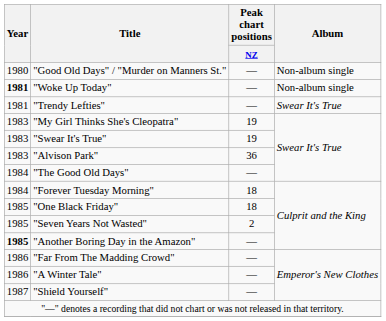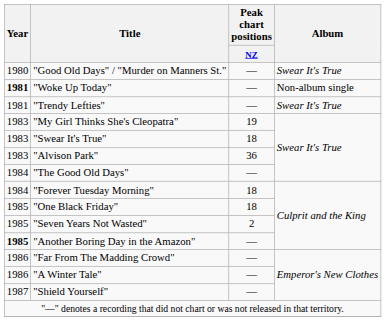"Good Old Days" / "Murder on Manners St." | Album: Non-album single -> Swear It's True
"Swear It's True" | Peak chart positions / NZ: 19 -> 18
